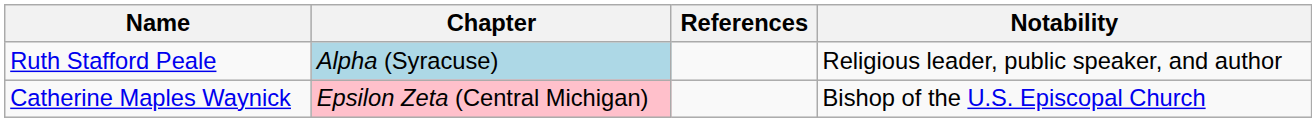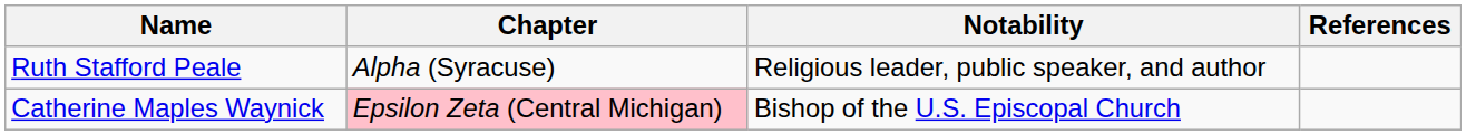columns swapped: Notability <-> References
Ruth Stafford Peale | Chapter: lightblue background -> no background
